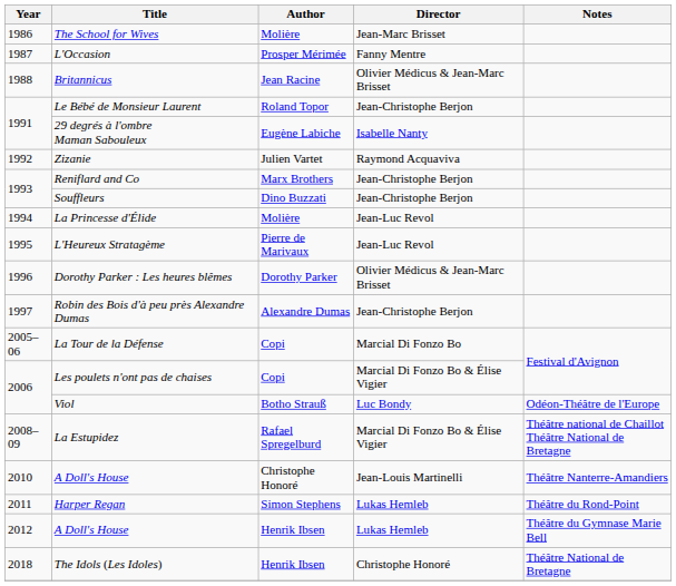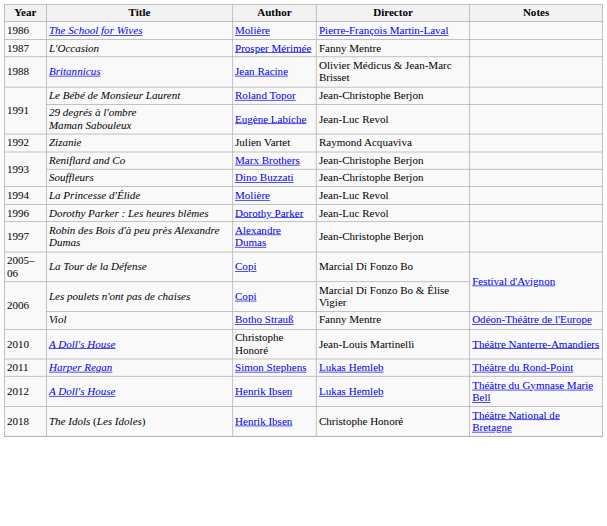The School for Wives | Director: Jean-Marc Brisset -> Pierre-François Martin-Laval
29 degrés à l'ombre Maman Sabouleux | Director: Isabelle Nanty -> Jean-Luc Revol
- row: 1995 | L'Heureux Stratagème | Pierre de Marivaux | Jean-Luc Revol
Dorothy Parker : Les heures blêmes | Director: Olivier Médicus & Jean-Marc Brisset -> Jean-Luc Revol
Viol | Director: Luc Bondy -> Fanny Mentre
- row: 2008–09 | La Estupidez | Rafael Spregelburd | Marcial Di Fonzo Bo & Élise Vigier | Théâtre national de Chaillot Théâtre National de Bretagne
